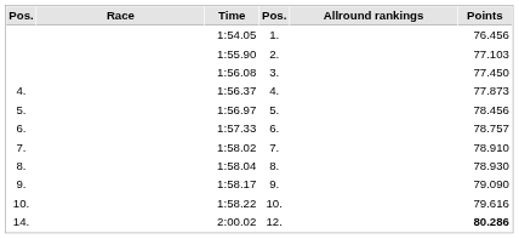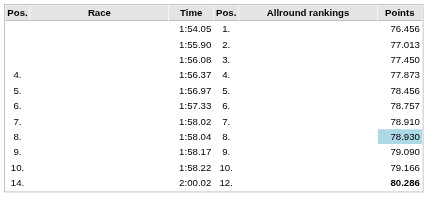1:55.90 | Points: 77.103 -> 77.013
1:58.04 | Points: no background -> lightblue background
1:58.22 | Points: 79.616 -> 79.166
